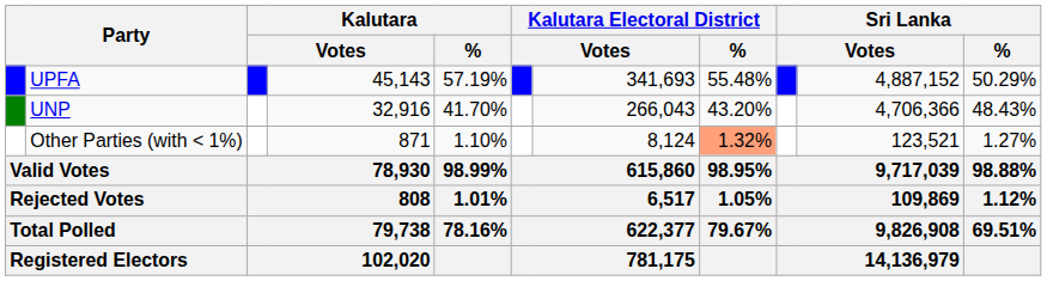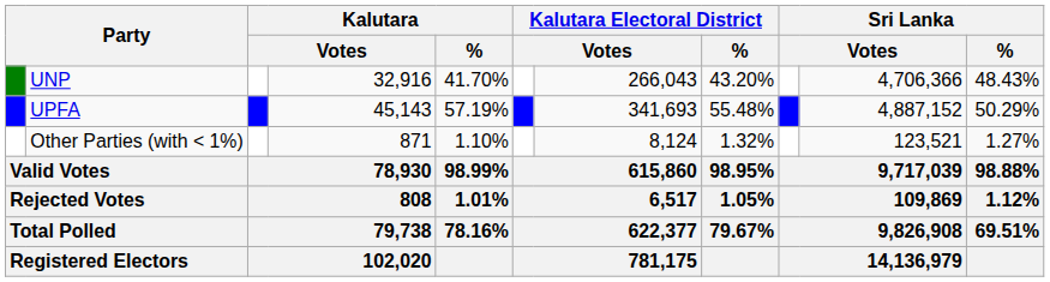rows swapped: UPFA <-> UNP
Other Parties (with < 1%) | Kalutara Electoral District / %: lightsalmon background -> no background
